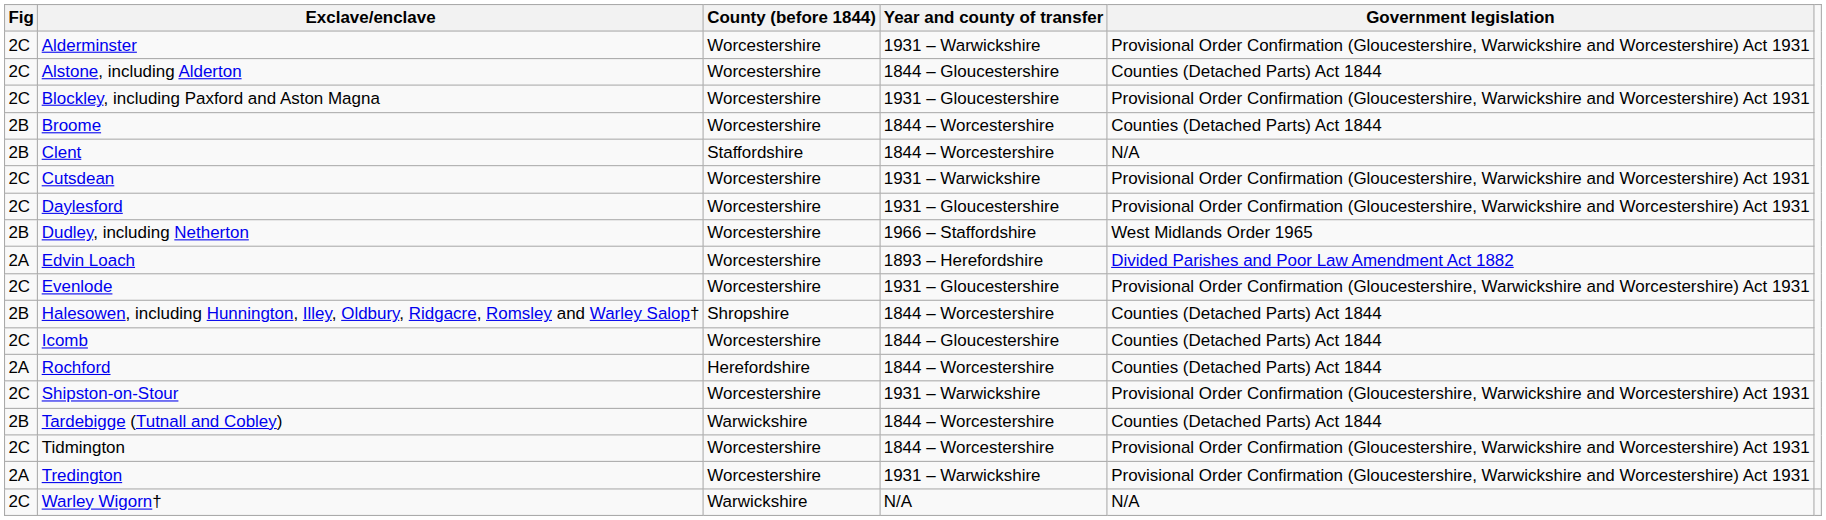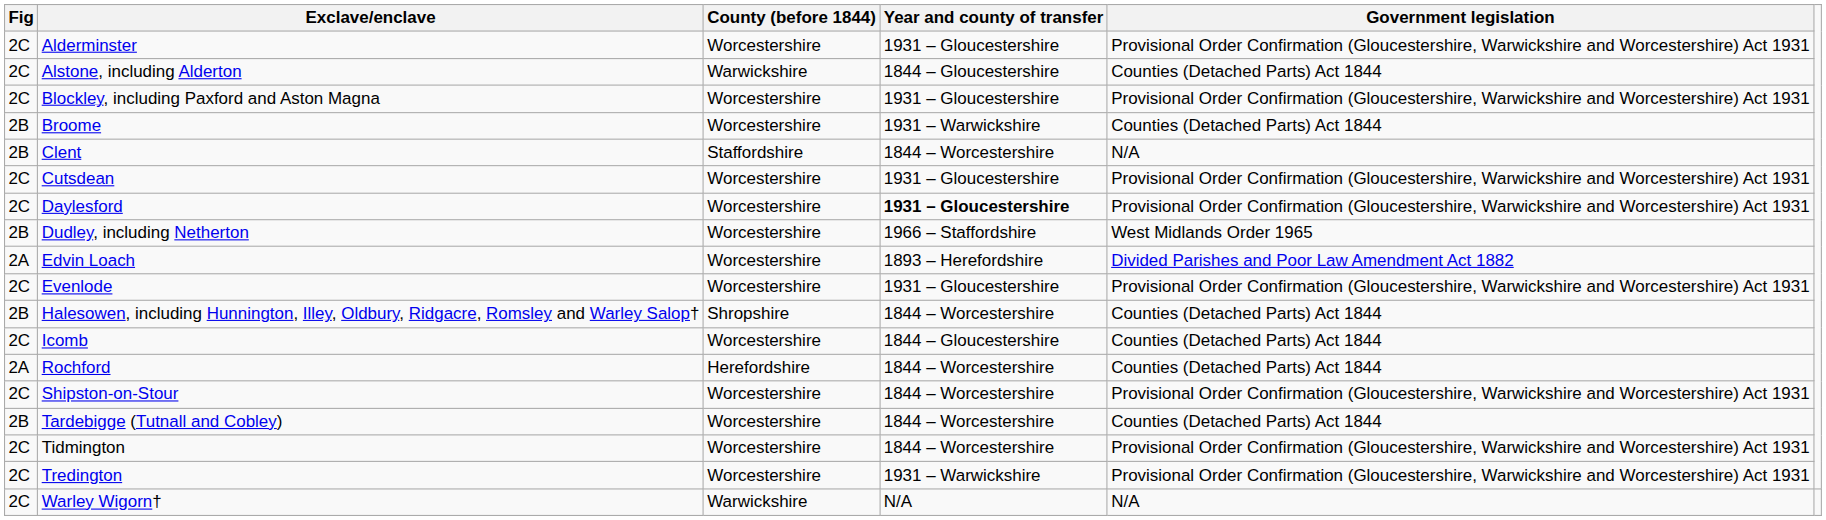Alderminster | Year and county of transfer: 1931 – Warwickshire -> 1931 – Gloucestershire
Alstone, including Alderton | County (before 1844): Worcestershire -> Warwickshire
Broome | Year and county of transfer: 1844 – Worcestershire -> 1931 – Warwickshire
Cutsdean | Year and county of transfer: 1931 – Warwickshire -> 1931 – Gloucestershire
Daylesford | Year and county of transfer: normal -> bold
Shipston-on-Stour | Year and county of transfer: 1931 – Warwickshire -> 1844 – Worcestershire
Tardebigge (Tutnall and Cobley) | County (before 1844): Warwickshire -> Worcestershire
Tredington | Fig: 2A -> 2C
